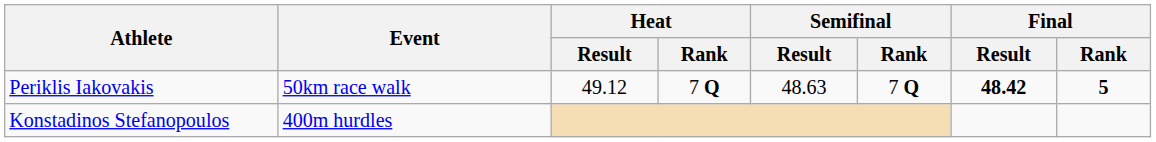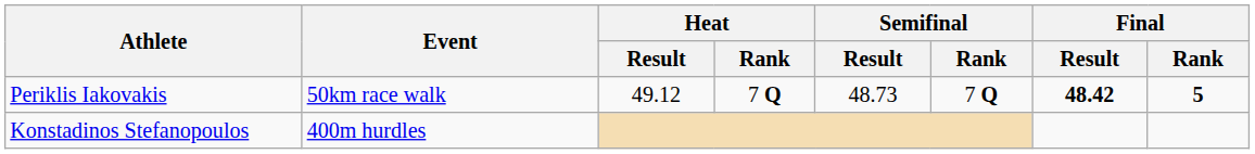Periklis Iakovakis | Semifinal / Result: 48.63 -> 48.73
